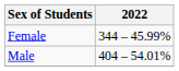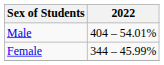rows swapped: Male <-> Female
